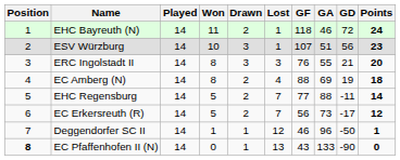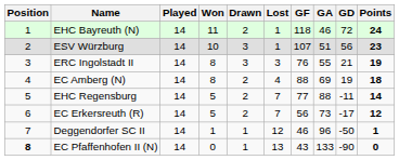ERC Ingolstadt II | Points: 20 -> 19
